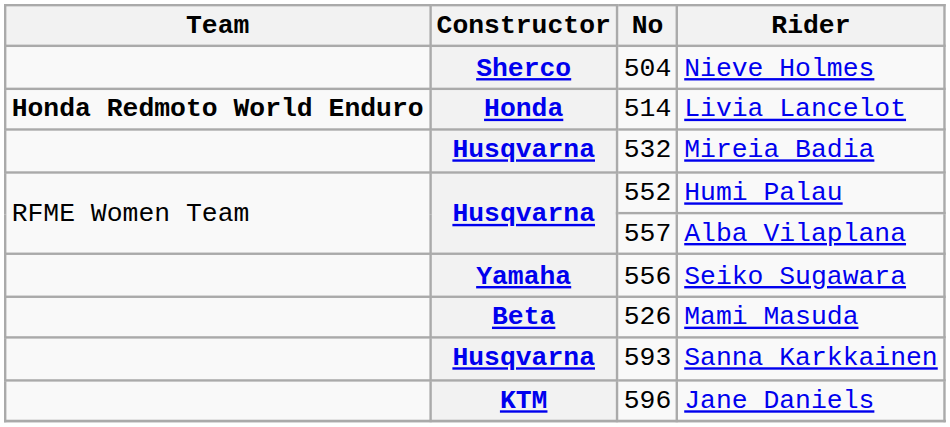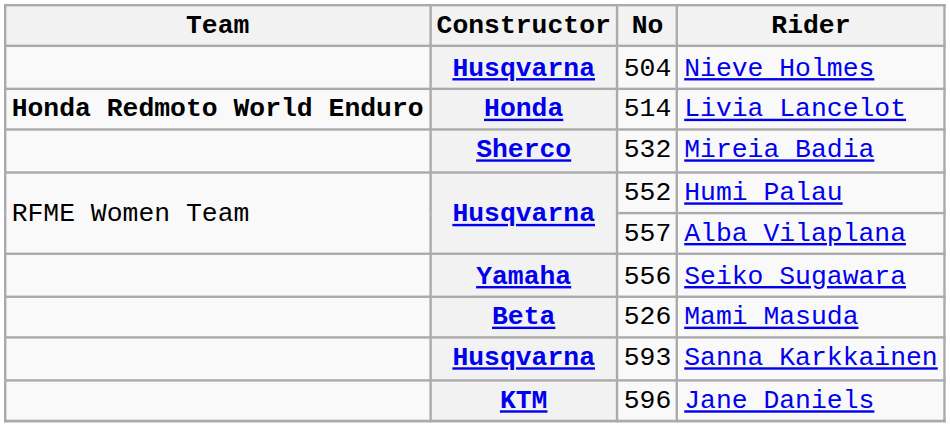Nieve Holmes | Constructor: Sherco -> Husqvarna
Mireia Badia | Constructor: Husqvarna -> Sherco
